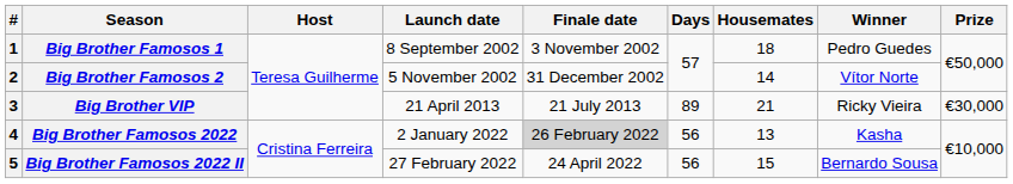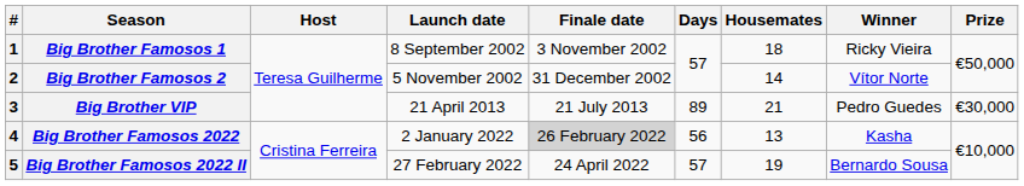Big Brother Famosos 1 | Winner: Pedro Guedes -> Ricky Vieira
Big Brother VIP | Winner: Ricky Vieira -> Pedro Guedes
Big Brother Famosos 2022 II | Days: 56 -> 57
Big Brother Famosos 2022 II | Housemates: 15 -> 19
